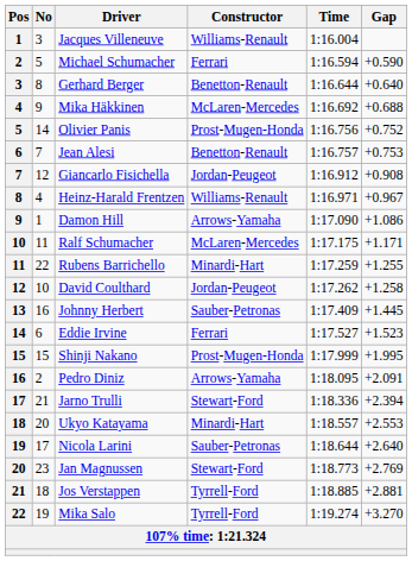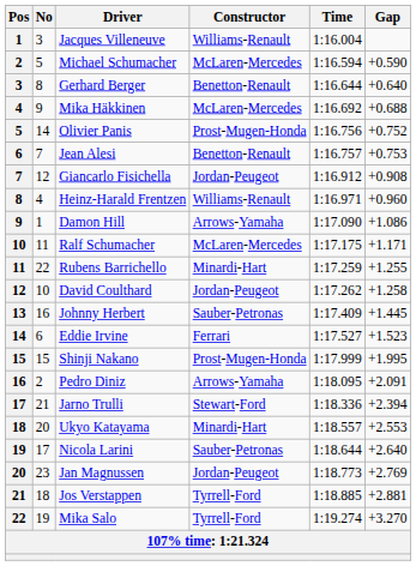Michael Schumacher | Constructor: Ferrari -> McLaren-Mercedes
Heinz-Harald Frentzen | Gap: +0.967 -> +0.960
Jan Magnussen | Constructor: Stewart-Ford -> Jordan-Peugeot
